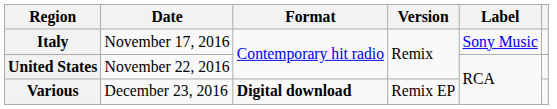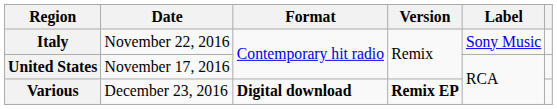Italy | Date: November 17, 2016 -> November 22, 2016
United States | Date: November 22, 2016 -> November 17, 2016
Various | Version: normal -> bold
